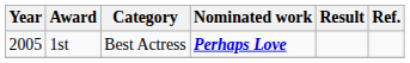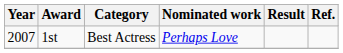1st | Year: 2005 -> 2007
1st | Nominated work: bold -> normal
